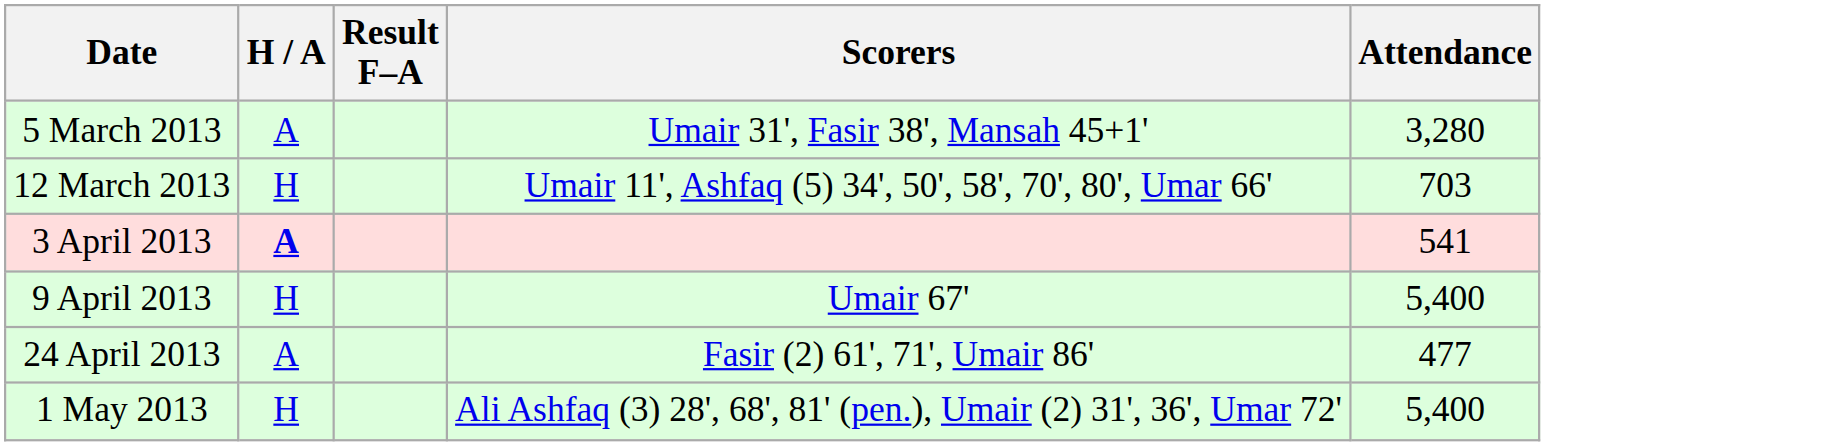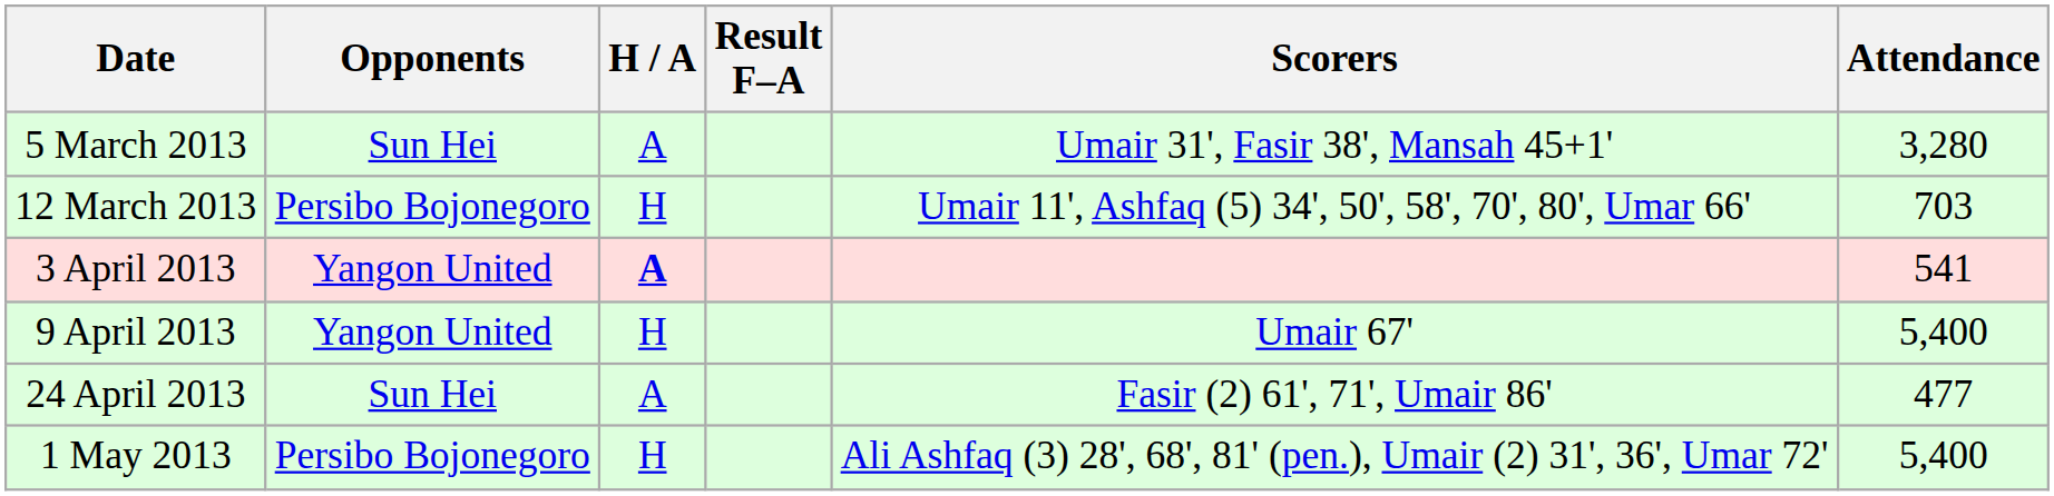+ column: Opponents | Sun Hei | Persibo Bojonegoro | Yangon United | Yangon United | Sun Hei | Persibo Bojonegoro
